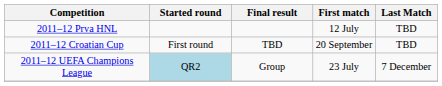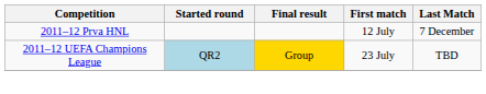2011–12 Prva HNL | Last Match: TBD -> 7 December
- row: 2011–12 Croatian Cup | First round | TBD | 20 September | TBD
2011–12 UEFA Champions League | Final result: no background -> gold background
2011–12 UEFA Champions League | Last Match: 7 December -> TBD
